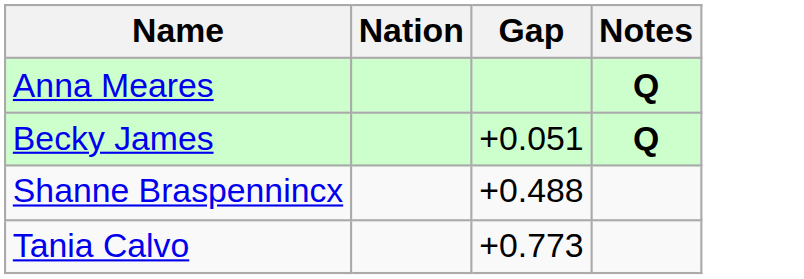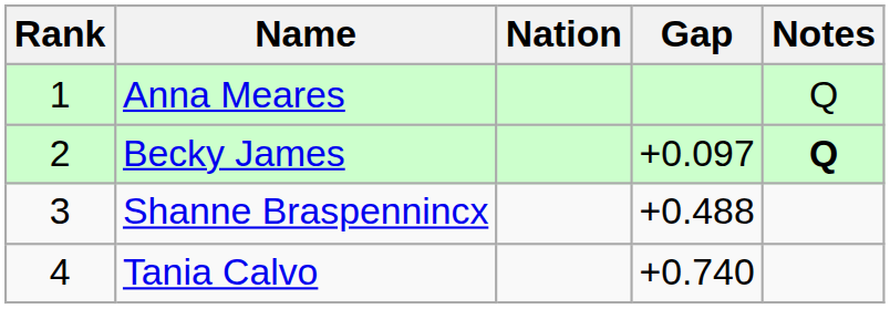+ column: Rank | 1 | 2 | 3 | 4
Anna Meares | Notes: bold -> normal
Becky James | Gap: +0.051 -> +0.097
Tania Calvo | Gap: +0.773 -> +0.740
